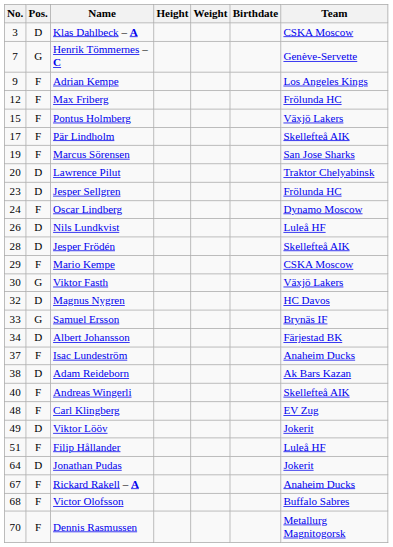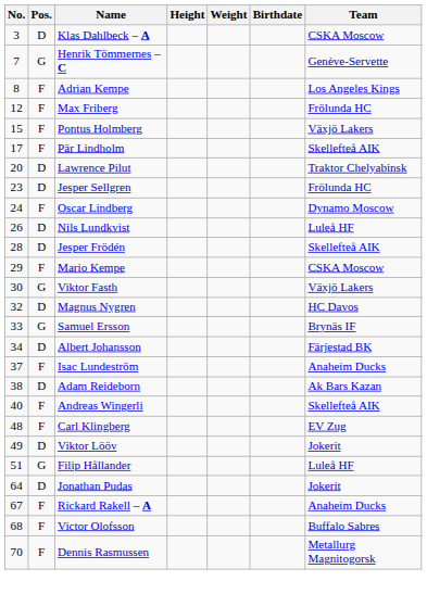Adrian Kempe | No.: 9 -> 8
- row: 19 | F | Marcus Sörensen | San Jose Sharks
Filip Hållander | Pos.: F -> G
